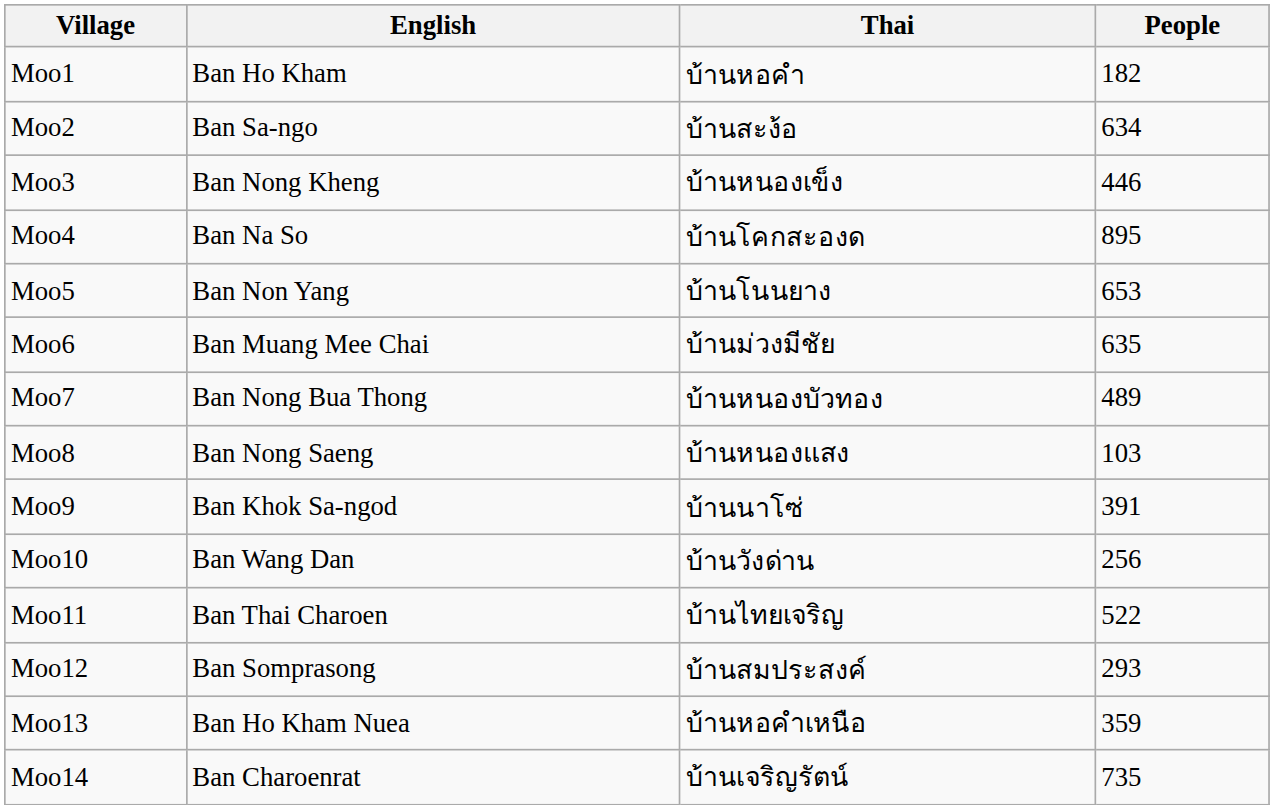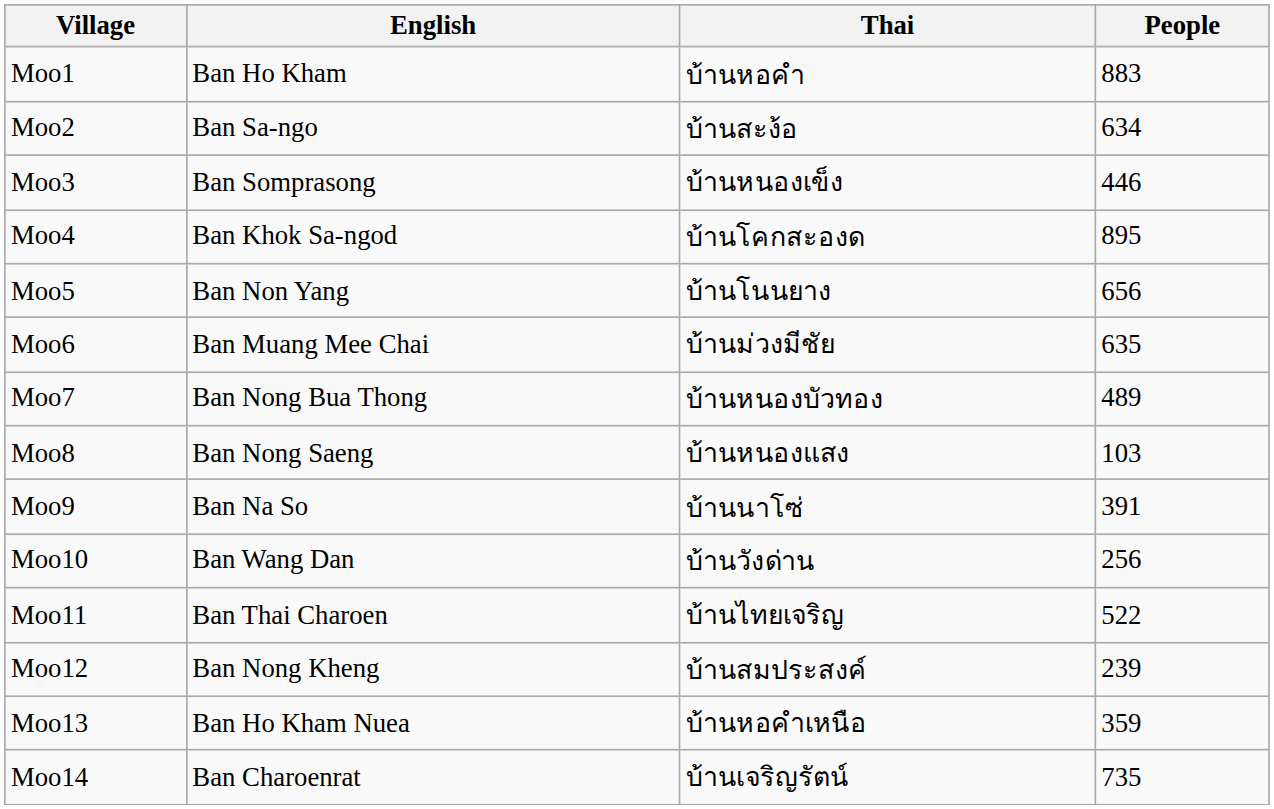Moo1 | People: 182 -> 883
Moo3 | English: Ban Nong Kheng -> Ban Somprasong
Moo4 | English: Ban Na So -> Ban Khok Sa-ngod
Moo5 | People: 653 -> 656
Moo9 | English: Ban Khok Sa-ngod -> Ban Na So
Moo12 | English: Ban Somprasong -> Ban Nong Kheng
Moo12 | People: 293 -> 239
